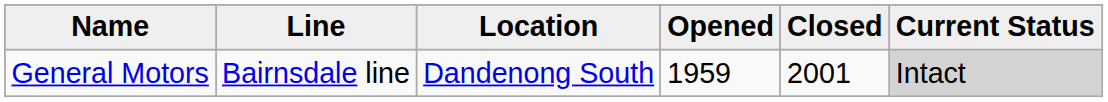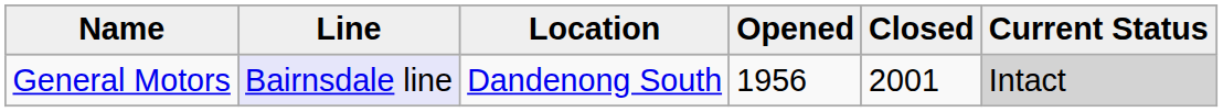General Motors | Line: no background -> lavender background
General Motors | Opened: 1959 -> 1956
